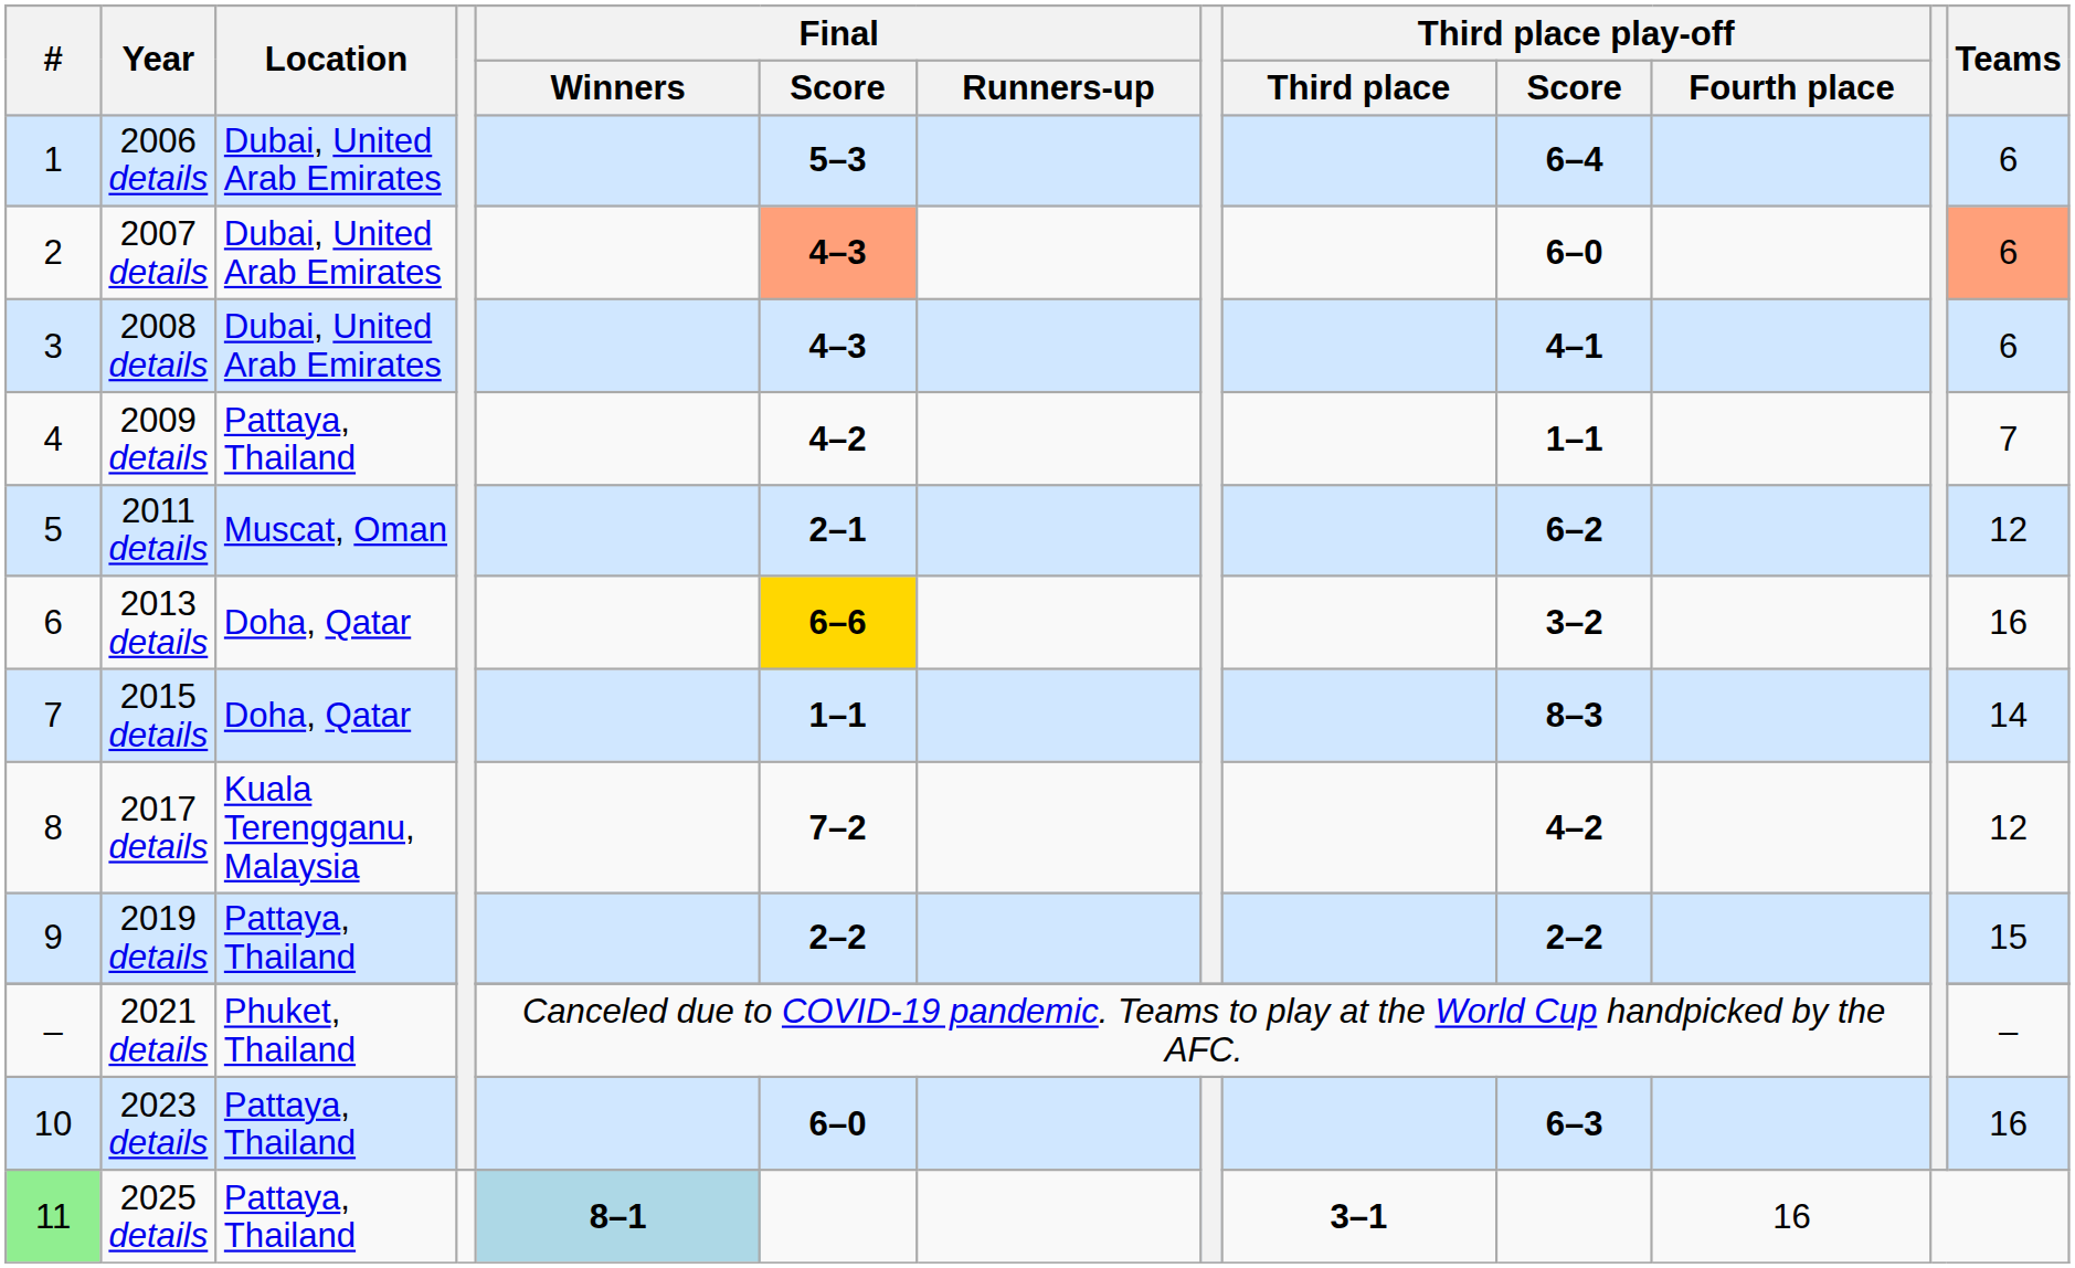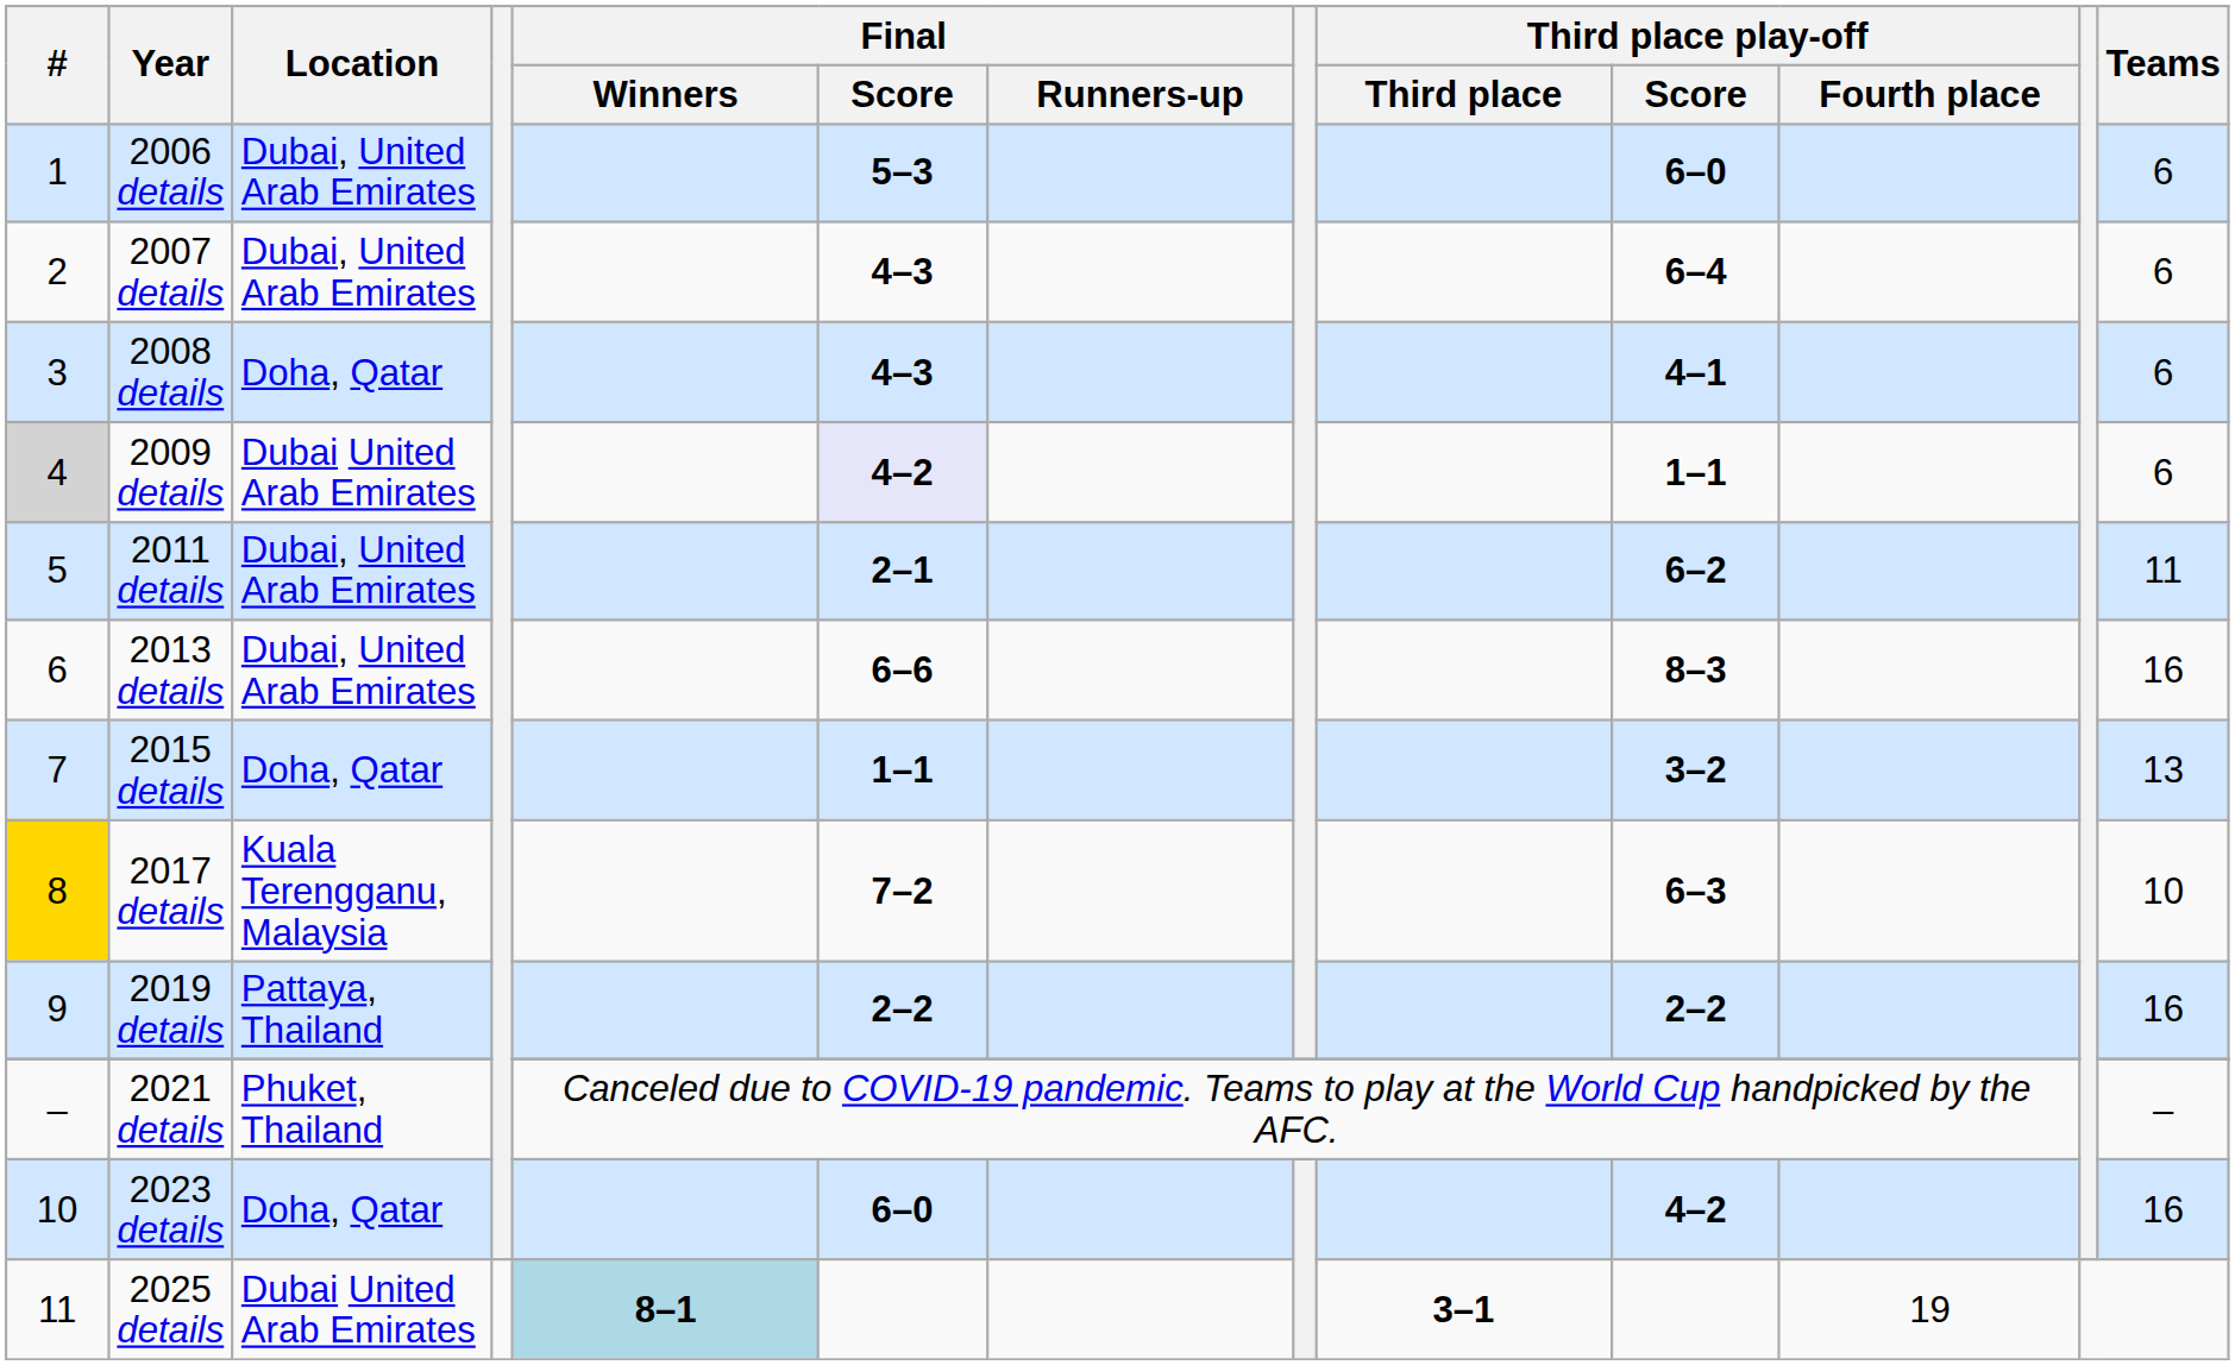2006 details | Third place play-off / Score: 6–4 -> 6–0
2007 details | Final / Score: lightsalmon background -> no background
2007 details | Third place play-off / Score: 6–0 -> 6–4
2007 details | Teams: lightsalmon background -> no background
2008 details | Location: Dubai, United Arab Emirates -> Doha, Qatar
2009 details | #: no background -> lightgrey background
2009 details | Location: Pattaya, Thailand -> Dubai United Arab Emirates
2009 details | Final / Score: no background -> lavender background
2009 details | Teams: 7 -> 6
2011 details | Location: Muscat, Oman -> Dubai, United Arab Emirates
2011 details | Teams: 12 -> 11
2013 details | Location: Doha, Qatar -> Dubai, United Arab Emirates
2013 details | Final / Score: gold background -> no background
2013 details | Third place play-off / Score: 3–2 -> 8–3
2015 details | Third place play-off / Score: 8–3 -> 3–2
2015 details | Teams: 14 -> 13
2017 details | #: no background -> gold background
2017 details | Third place play-off / Score: 4–2 -> 6–3
2017 details | Teams: 12 -> 10
2019 details | Teams: 15 -> 16
2023 details | Location: Pattaya, Thailand -> Doha, Qatar
2023 details | Third place play-off / Score: 6–3 -> 4–2
2025 details | #: lightgreen background -> no background
2025 details | Location: Pattaya, Thailand -> Dubai United Arab Emirates
2025 details | Third place play-off / Fourth place: 16 -> 19
